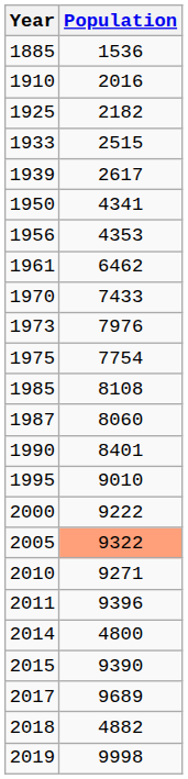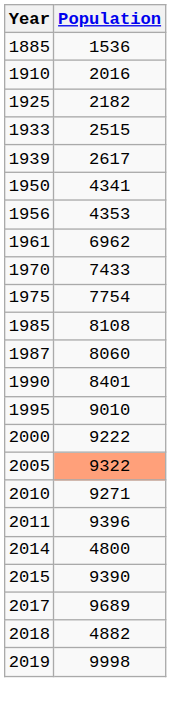1961 | Population: 6462 -> 6962
- row: 1973 | 7976
